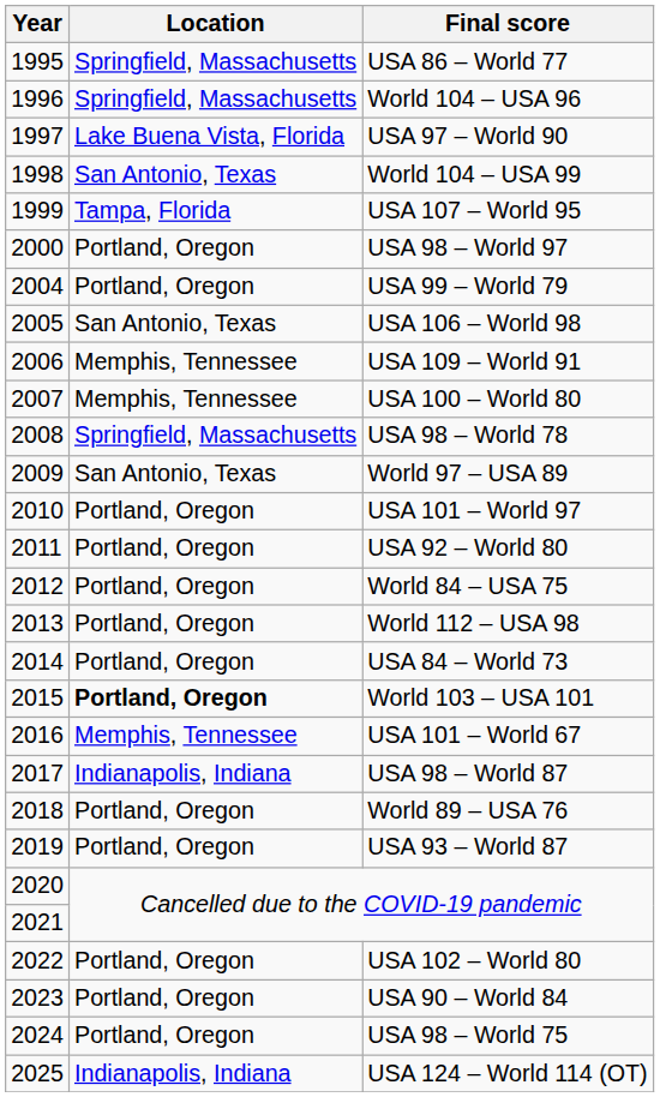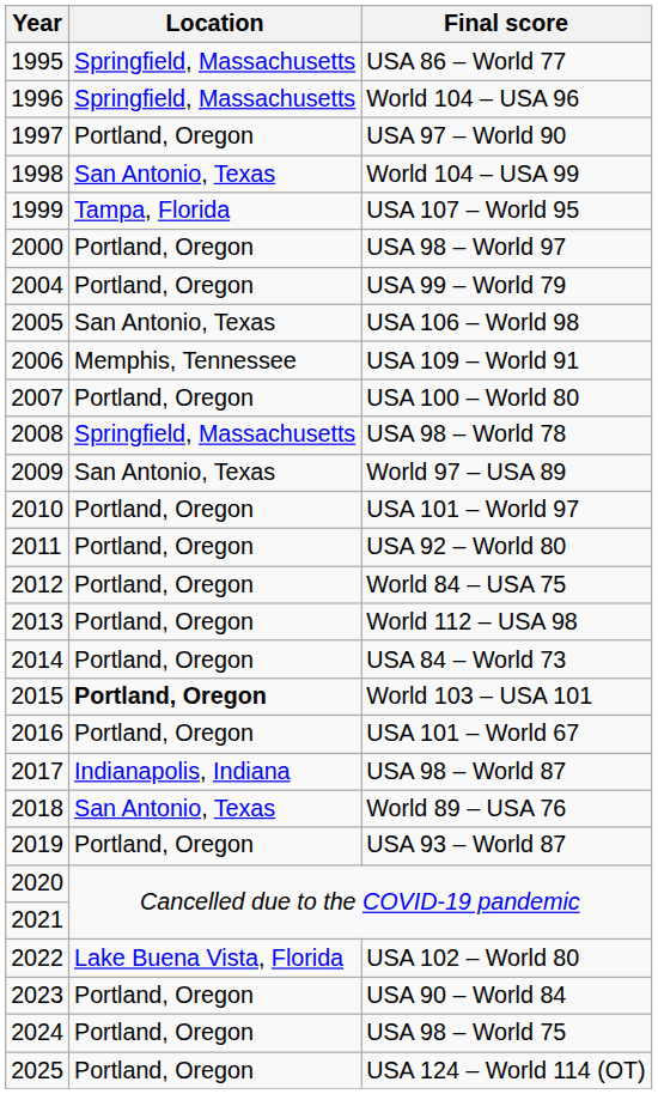USA 97 – World 90 | Location: Lake Buena Vista, Florida -> Portland, Oregon
USA 100 – World 80 | Location: Memphis, Tennessee -> Portland, Oregon
USA 101 – World 67 | Location: Memphis, Tennessee -> Portland, Oregon
World 89 – USA 76 | Location: Portland, Oregon -> San Antonio, Texas
USA 102 – World 80 | Location: Portland, Oregon -> Lake Buena Vista, Florida
USA 124 – World 114 (OT) | Location: Indianapolis, Indiana -> Portland, Oregon
